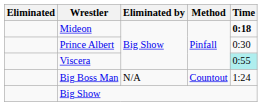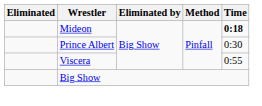Viscera | Time: paleturquoise background -> no background
- row: Big Boss Man | N/A | Countout | 1:24
